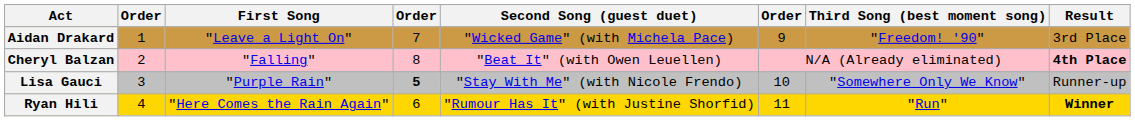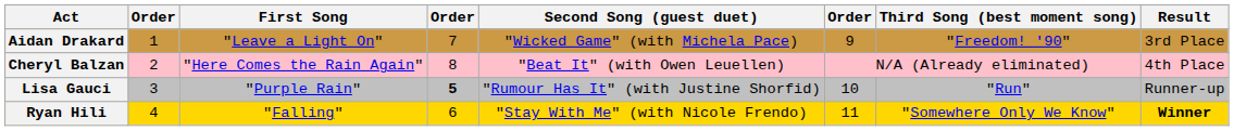Cheryl Balzan | First Song: "Falling" -> "Here Comes the Rain Again"
Cheryl Balzan | Result: bold -> normal
Lisa Gauci | Second Song (guest duet): "Stay With Me" (with Nicole Frendo) -> "Rumour Has It" (with Justine Shorfid)
Lisa Gauci | Third Song (best moment song): "Somewhere Only We Know" -> "Run"
Ryan Hili | First Song: "Here Comes the Rain Again" -> "Falling"
Ryan Hili | Second Song (guest duet): "Rumour Has It" (with Justine Shorfid) -> "Stay With Me" (with Nicole Frendo)
Ryan Hili | Third Song (best moment song): "Run" -> "Somewhere Only We Know"
